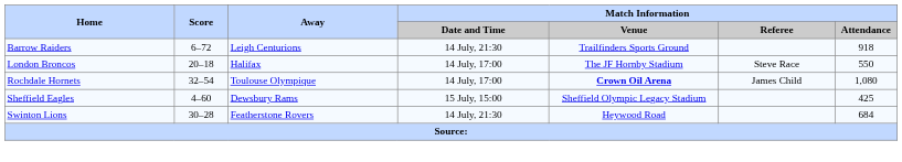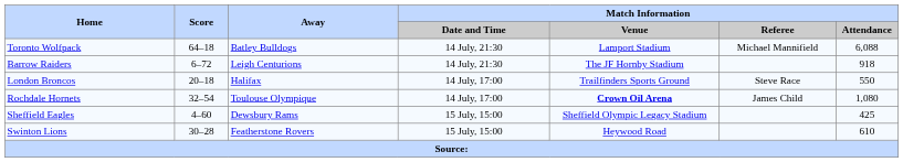+ row: Toronto Wolfpack | 64–18 | Batley Bulldogs | 14 July, 21:30 | Lamport Stadium | Michael Mannifield | 6,088
Barrow Raiders | Match Information / Venue: Trailfinders Sports Ground -> The JF Hornby Stadium
London Broncos | Match Information / Venue: The JF Hornby Stadium -> Trailfinders Sports Ground
Swinton Lions | Match Information / Date and Time: 14 July, 21:30 -> 15 July, 15:00
Swinton Lions | Match Information / Attendance: 684 -> 610
